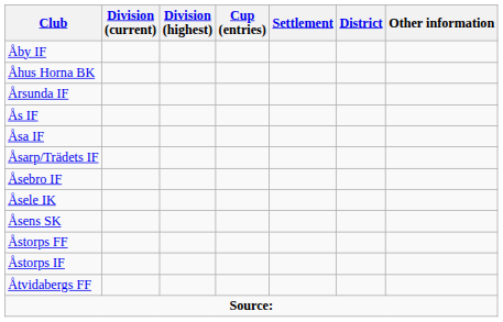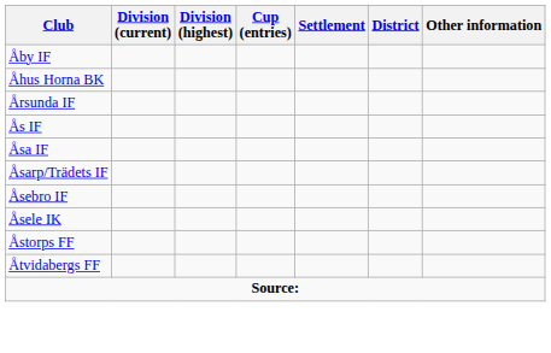- row: Åsens SK
- row: Åstorps IF
